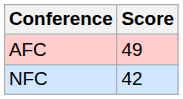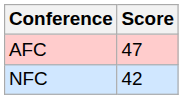AFC | Score: 49 -> 47
